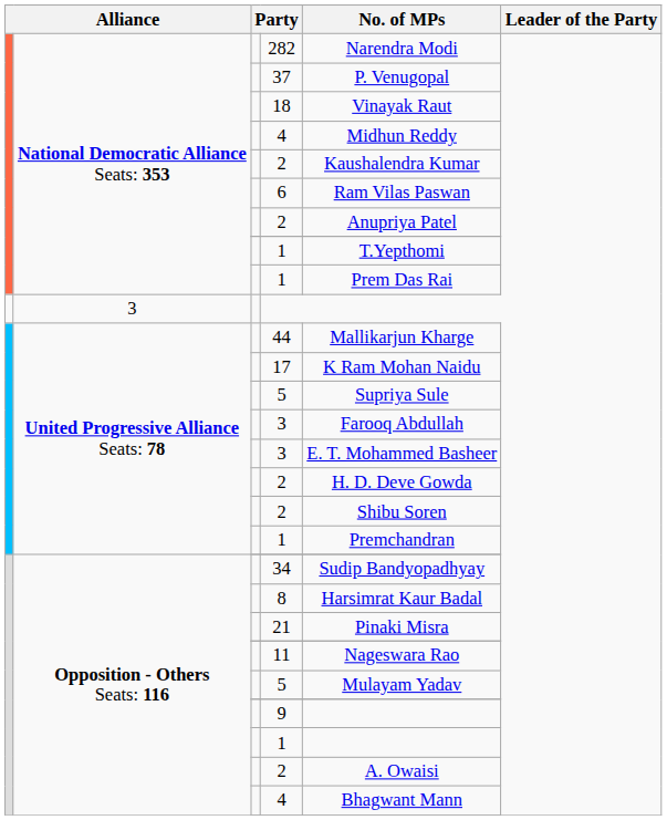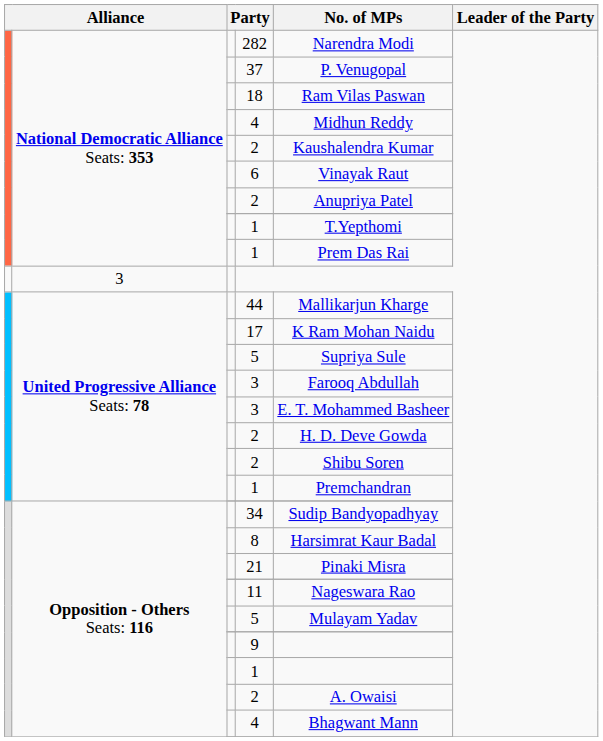18 | No. of MPs: Vinayak Raut -> Ram Vilas Paswan
6 | No. of MPs: Ram Vilas Paswan -> Vinayak Raut
